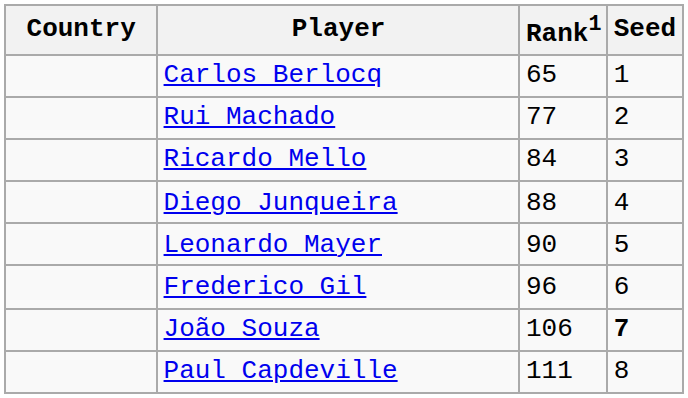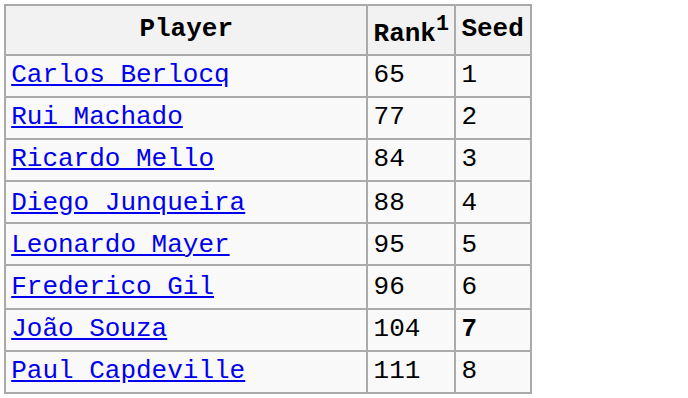- column: Country
Leonardo Mayer | Rank1: 90 -> 95
João Souza | Rank1: 106 -> 104
